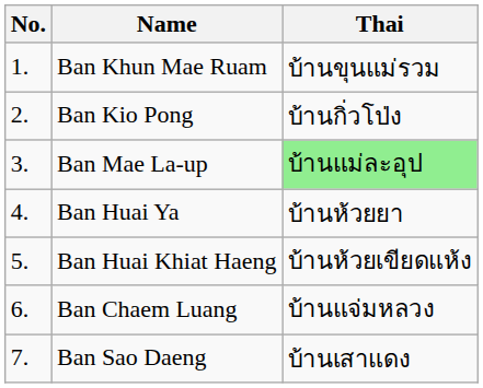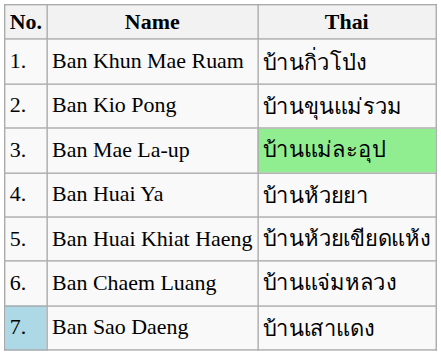Ban Khun Mae Ruam | Thai: บ้านขุนแม่รวม -> บ้านกิ่วโป่ง
Ban Kio Pong | Thai: บ้านกิ่วโป่ง -> บ้านขุนแม่รวม
Ban Sao Daeng | No.: no background -> lightblue background
